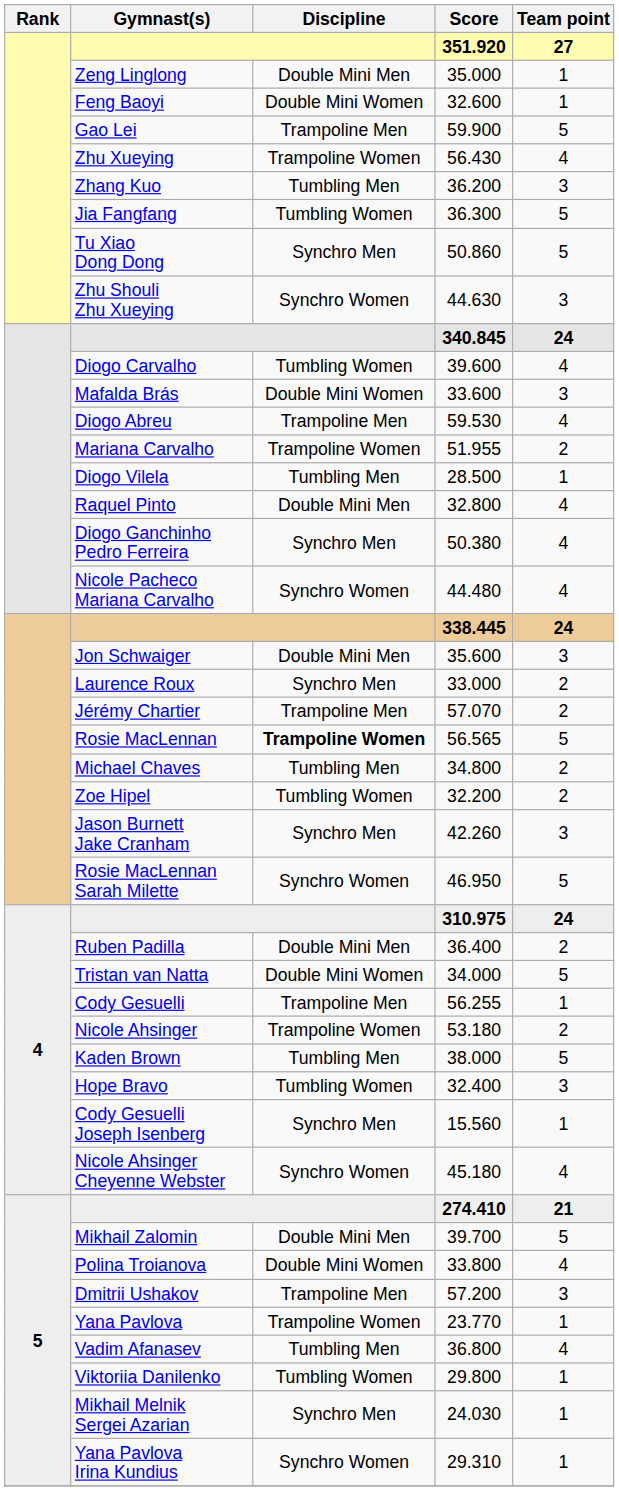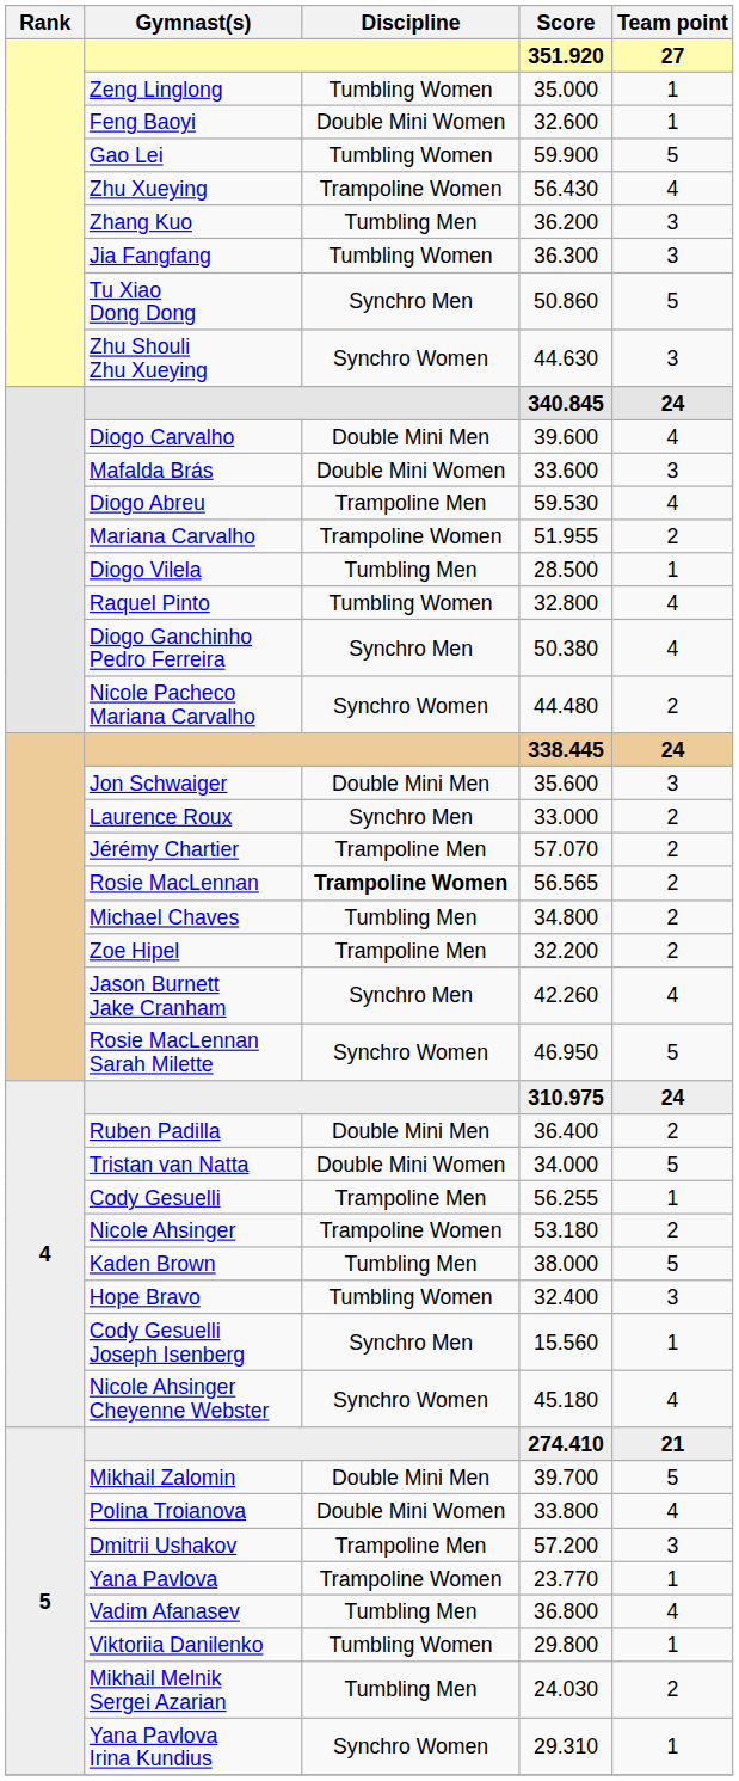Zeng Linglong | Discipline: Double Mini Men -> Tumbling Women
Gao Lei | Discipline: Trampoline Men -> Tumbling Women
Jia Fangfang | Team point: 5 -> 3
Diogo Carvalho | Discipline: Tumbling Women -> Double Mini Men
Raquel Pinto | Discipline: Double Mini Men -> Tumbling Women
Nicole Pacheco Mariana Carvalho | Team point: 4 -> 2
Rosie MacLennan | Team point: 5 -> 2
Zoe Hipel | Discipline: Tumbling Women -> Trampoline Men
Jason Burnett Jake Cranham | Team point: 3 -> 4
Mikhail Melnik Sergei Azarian | Discipline: Synchro Men -> Tumbling Men
Mikhail Melnik Sergei Azarian | Team point: 1 -> 2
